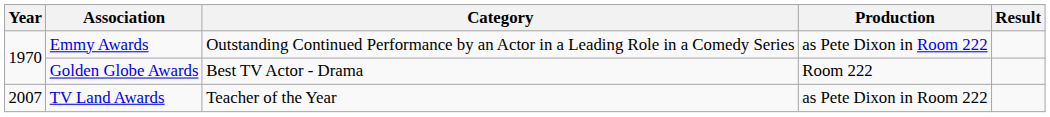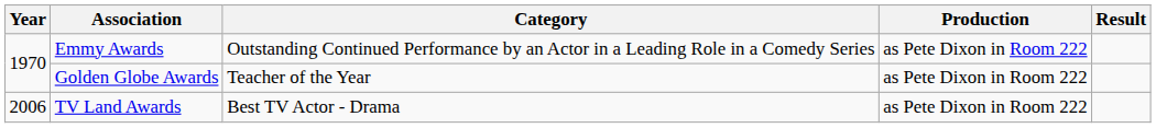Golden Globe Awards | Category: Best TV Actor - Drama -> Teacher of the Year
Golden Globe Awards | Production: Room 222 -> as Pete Dixon in Room 222
TV Land Awards | Year: 2007 -> 2006
TV Land Awards | Category: Teacher of the Year -> Best TV Actor - Drama
